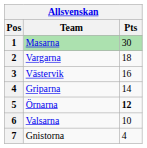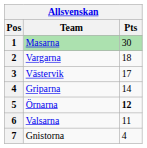Västervik | Pts: 16 -> 17
Valsarna | Pts: 10 -> 11
